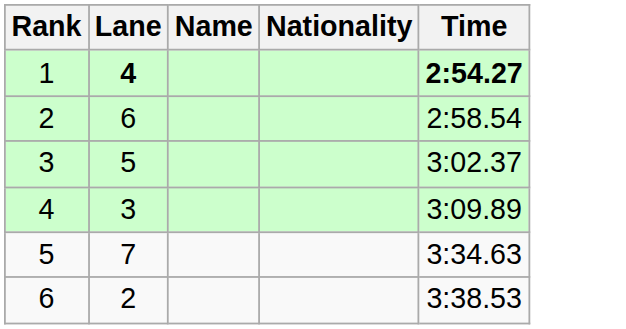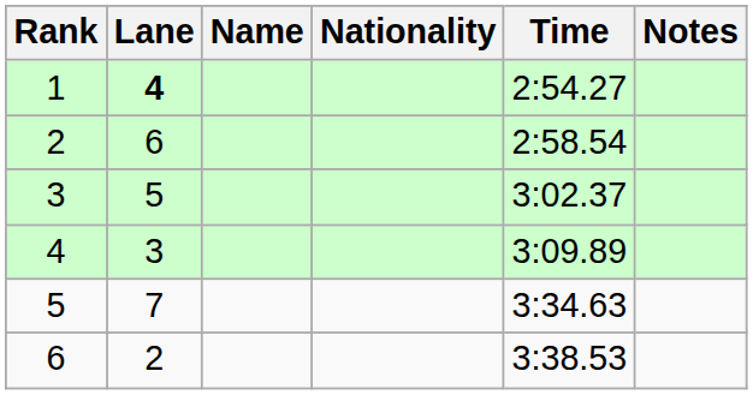+ column: Notes
1 | Time: bold -> normal
